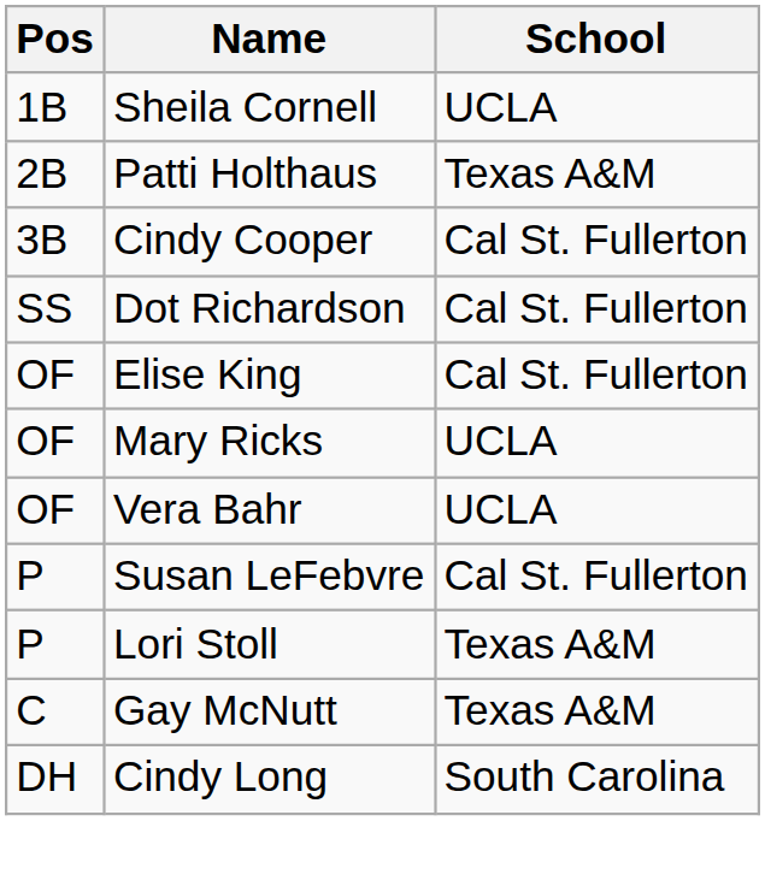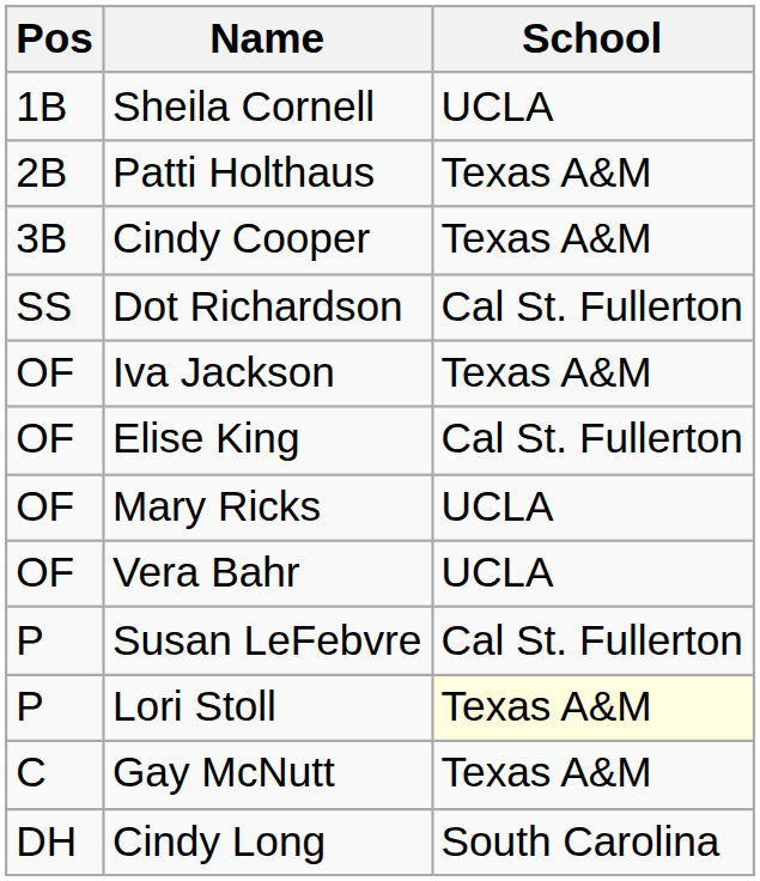Cindy Cooper | School: Cal St. Fullerton -> Texas A&M
+ row: OF | Iva Jackson | Texas A&M
Lori Stoll | School: no background -> lightyellow background
